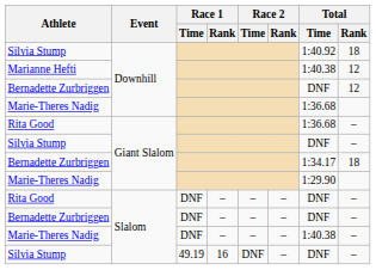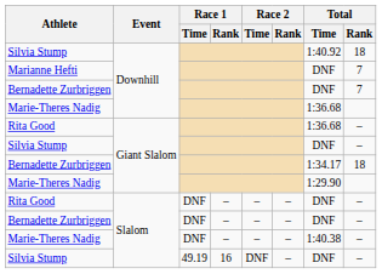Marianne Hefti | Total / Time: 1:40.38 -> DNF
Marianne Hefti | Total / Rank: 12 -> 7
Bernadette Zurbriggen / Downhill | Total / Rank: 12 -> 7
